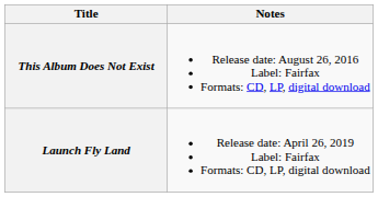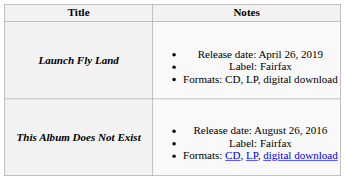rows swapped: This Album Does Not Exist <-> Launch Fly Land
